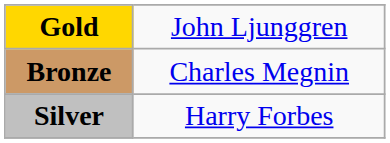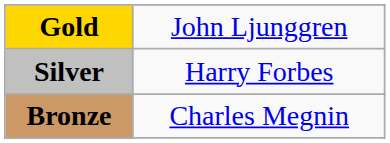rows swapped: Silver <-> Bronze
